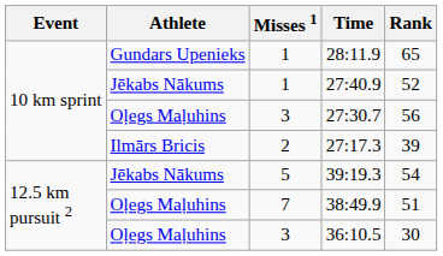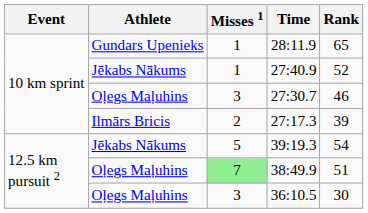27:30.7 | Rank: 56 -> 46
38:49.9 | Misses 1: no background -> lightgreen background
